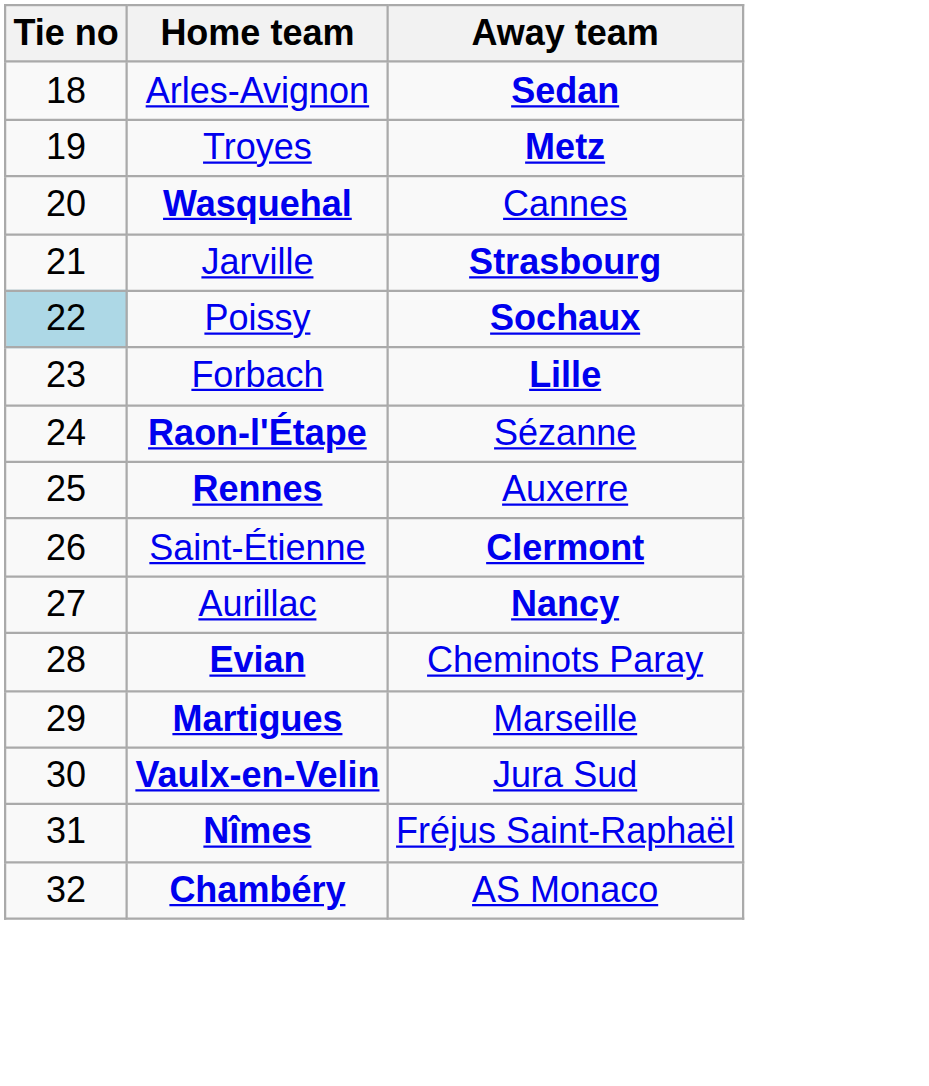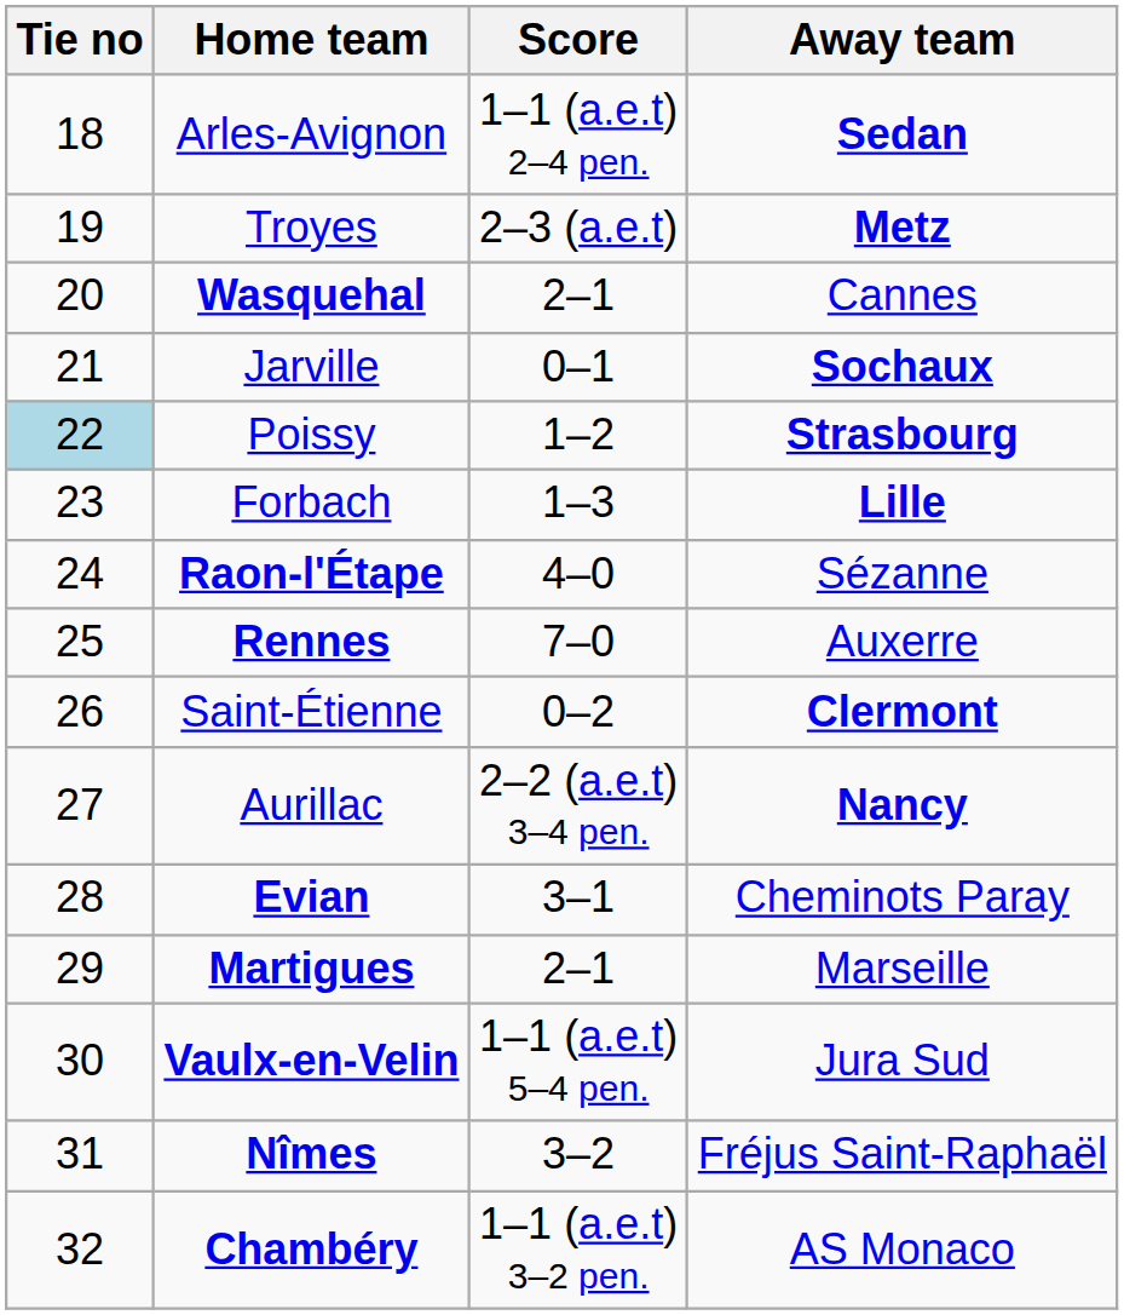+ column: Score | 1–1 (a.e.t) 2–4 pen. | 2–3 (a.e.t) | 2–1 | 0–1 | 1–2 | 1–3 | 4–0 | 7–0 | 0–2 | 2–2 (a.e.t) 3–4 pen. | 3–1 | 2–1 | 1–1 (a.e.t) 5–4 pen. | 3–2 | 1–1 (a.e.t) 3–2 pen.
Jarville | Away team: Strasbourg -> Sochaux
Poissy | Away team: Sochaux -> Strasbourg
